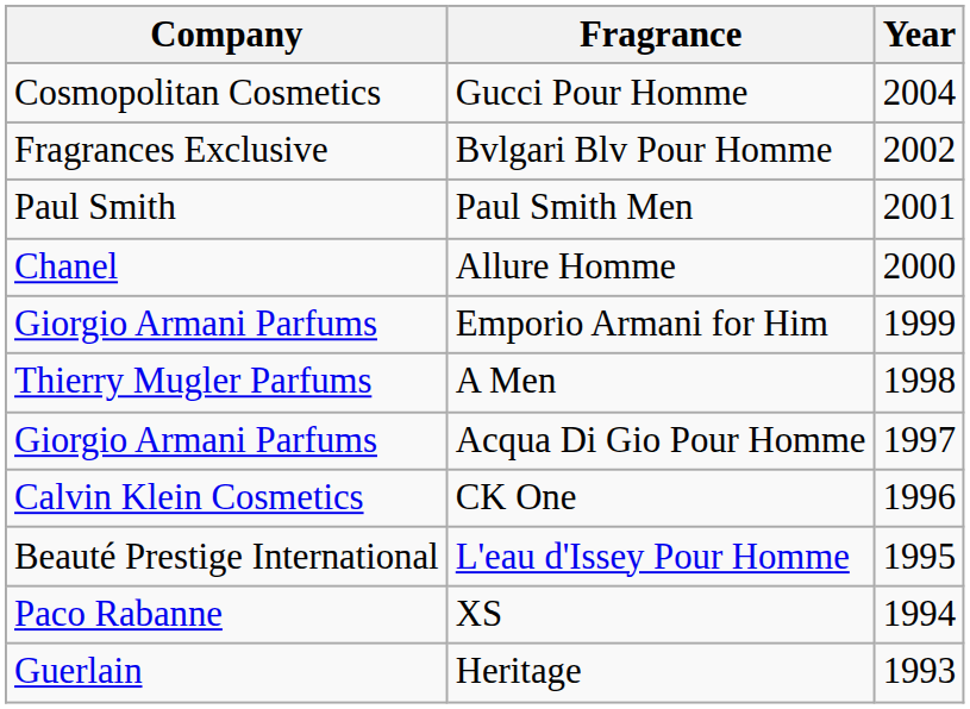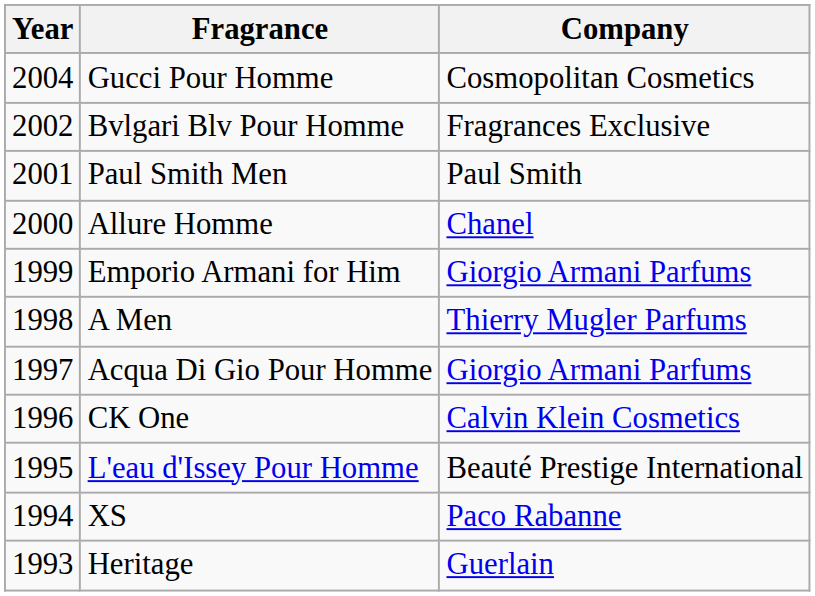columns swapped: Year <-> Company
